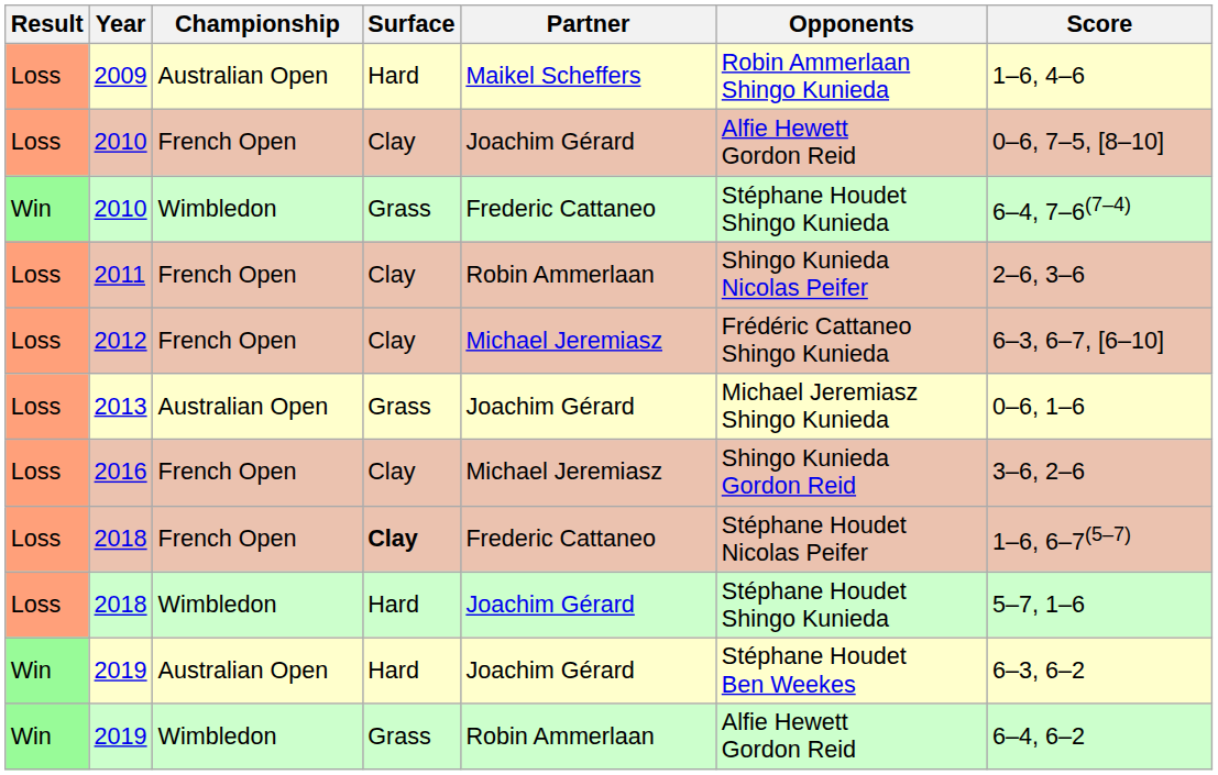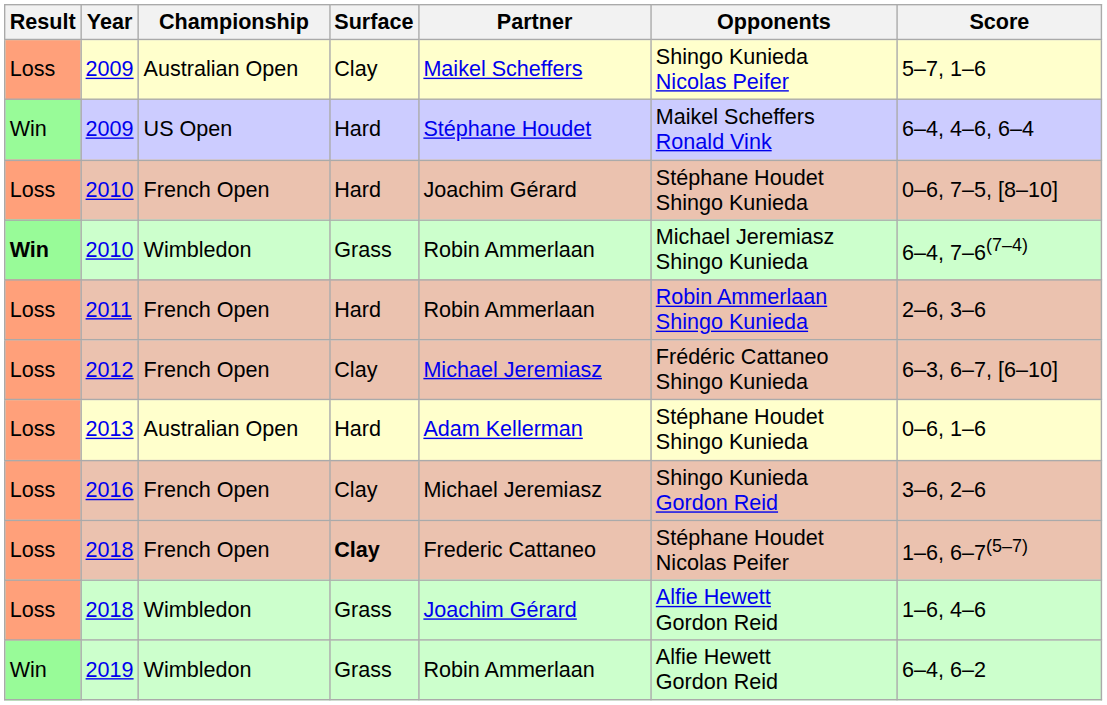2009 / Australian Open | Surface: Hard -> Clay
2009 / Australian Open | Opponents: Robin Ammerlaan Shingo Kunieda -> Shingo Kunieda Nicolas Peifer
2009 / Australian Open | Score: 1–6, 4–6 -> 5–7, 1–6
+ row: Win | 2009 | US Open | Hard | Stéphane Houdet | Maikel Scheffers Ronald Vink | 6–4, 4–6, 6–4
2010 / French Open | Surface: Clay -> Hard
2010 / French Open | Opponents: Alfie Hewett Gordon Reid -> Stéphane Houdet Shingo Kunieda
2010 / Wimbledon | Result: normal -> bold
2010 / Wimbledon | Partner: Frederic Cattaneo -> Robin Ammerlaan
2010 / Wimbledon | Opponents: Stéphane Houdet Shingo Kunieda -> Michael Jeremiasz Shingo Kunieda
2011 | Surface: Clay -> Hard
2011 | Opponents: Shingo Kunieda Nicolas Peifer -> Robin Ammerlaan Shingo Kunieda
2013 | Surface: Grass -> Hard
2013 | Partner: Joachim Gérard -> Adam Kellerman
2013 | Opponents: Michael Jeremiasz Shingo Kunieda -> Stéphane Houdet Shingo Kunieda
2018 / Wimbledon | Surface: Hard -> Grass
2018 / Wimbledon | Opponents: Stéphane Houdet Shingo Kunieda -> Alfie Hewett Gordon Reid
2018 / Wimbledon | Score: 5–7, 1–6 -> 1–6, 4–6
- row: Win | 2019 | Australian Open | Hard | Joachim Gérard | Stéphane Houdet Ben Weekes | 6–3, 6–2
